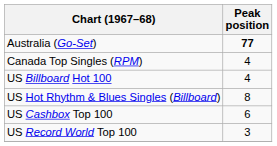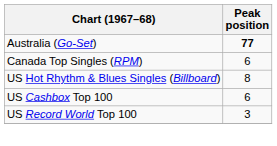Canada Top Singles (RPM) | Peak position: 4 -> 6
- row: US Billboard Hot 100 | 4
